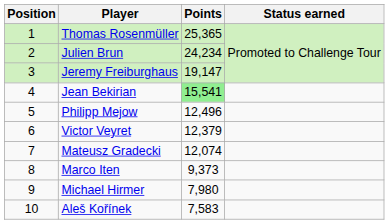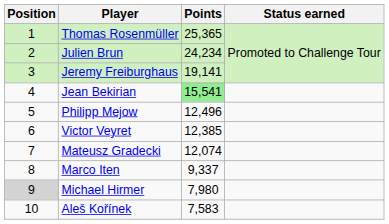Jeremy Freiburghaus | Points: 19,147 -> 19,141
Victor Veyret | Points: 12,379 -> 12,385
Marco Iten | Points: 9,373 -> 9,337
Michael Hirmer | Position: no background -> lightgrey background
